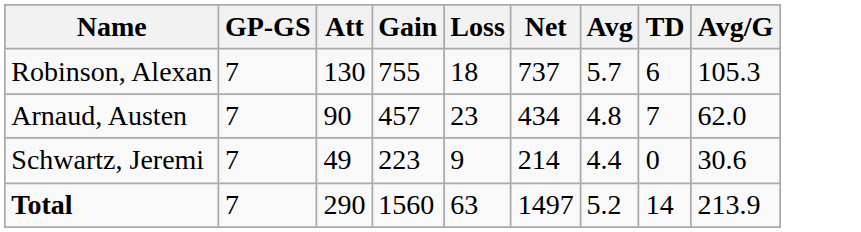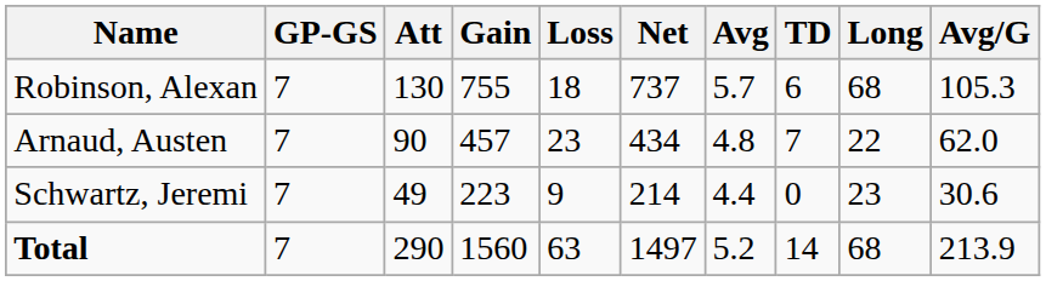+ column: Long | 68 | 22 | 23 | 68
